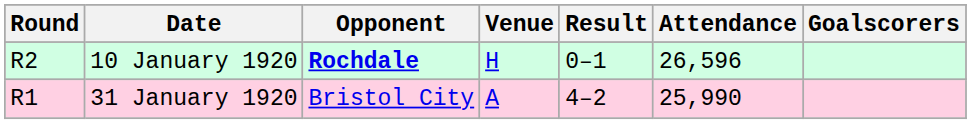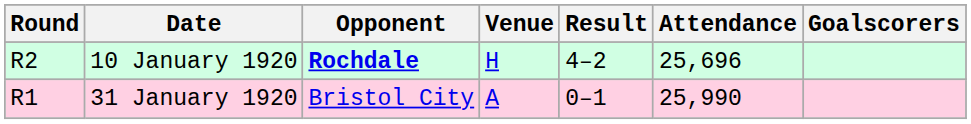10 January 1920 | Result: 0–1 -> 4–2
10 January 1920 | Attendance: 26,596 -> 25,696
31 January 1920 | Result: 4–2 -> 0–1
